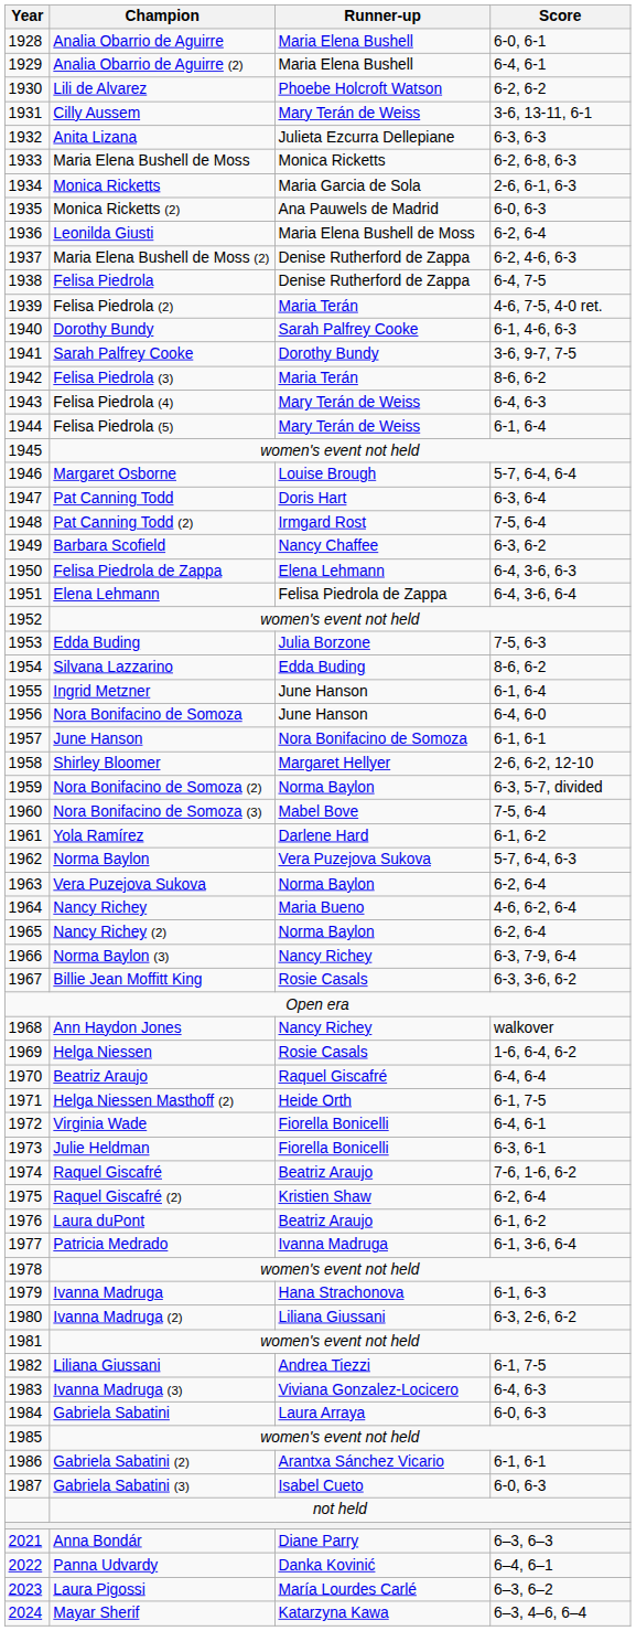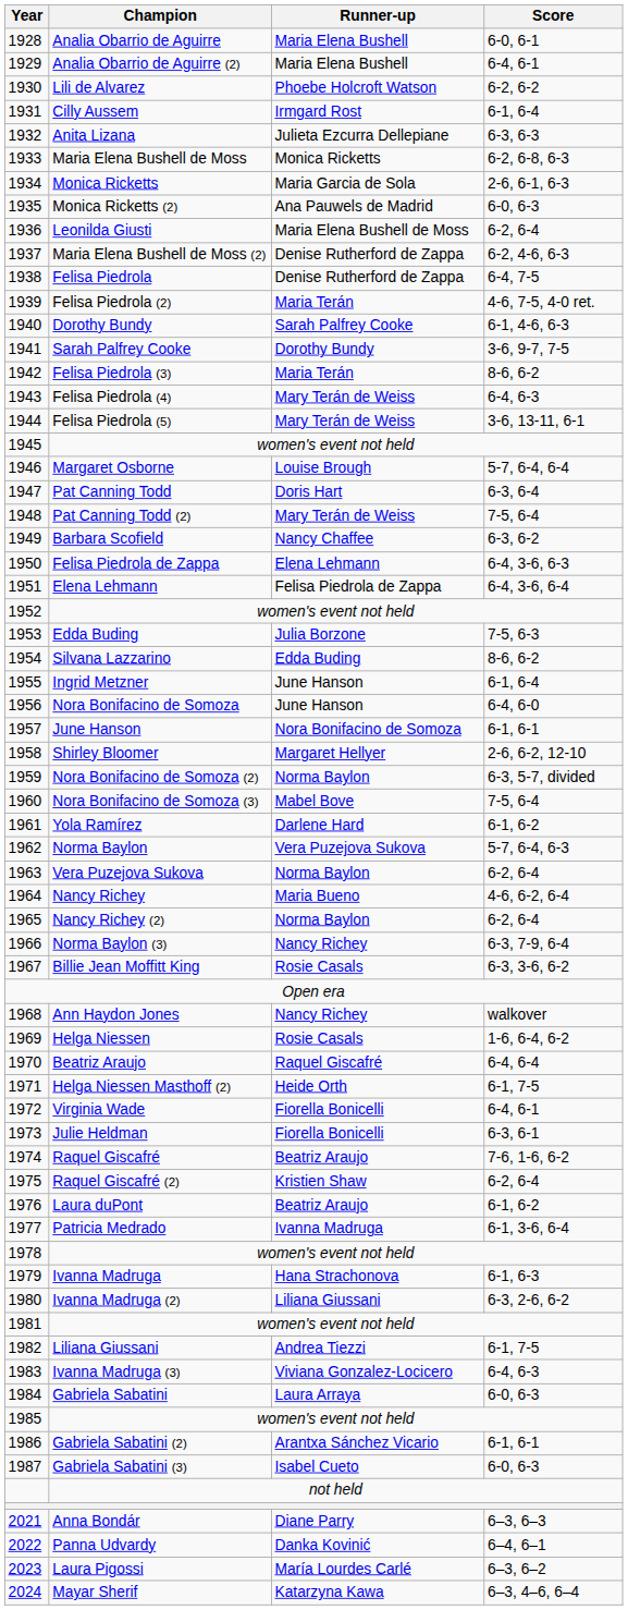Cilly Aussem | Runner-up: Mary Terán de Weiss -> Irmgard Rost
Cilly Aussem | Score: 3-6, 13-11, 6-1 -> 6-1, 6-4
Felisa Piedrola (5) | Score: 6-1, 6-4 -> 3-6, 13-11, 6-1
Pat Canning Todd (2) | Runner-up: Irmgard Rost -> Mary Terán de Weiss
